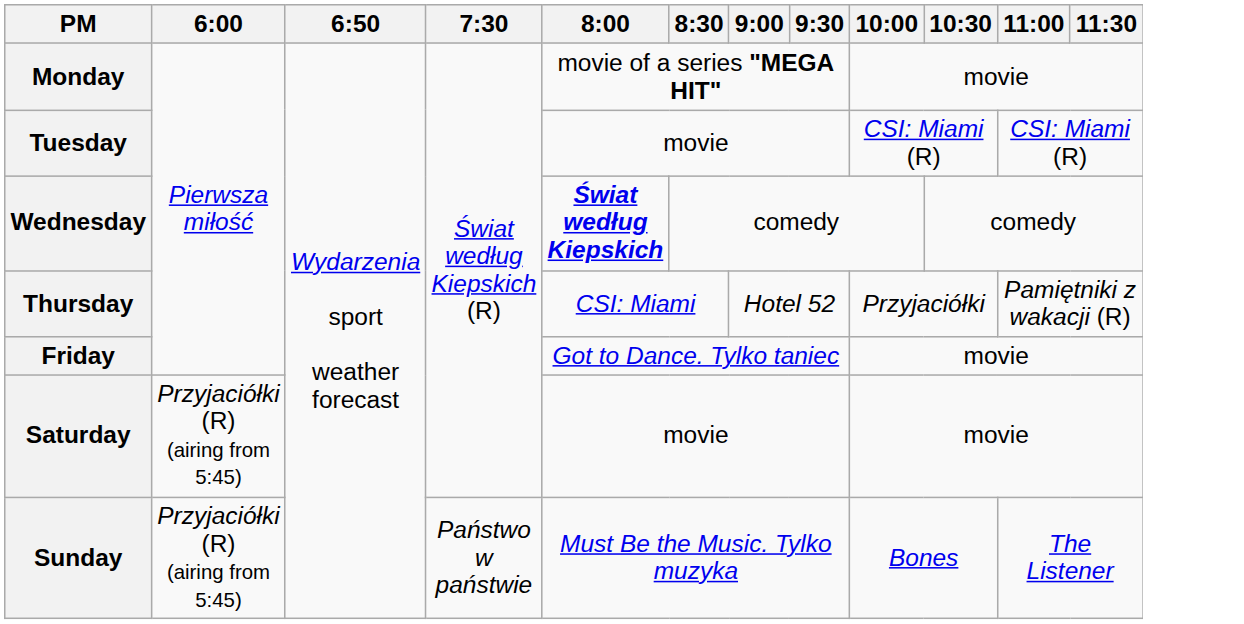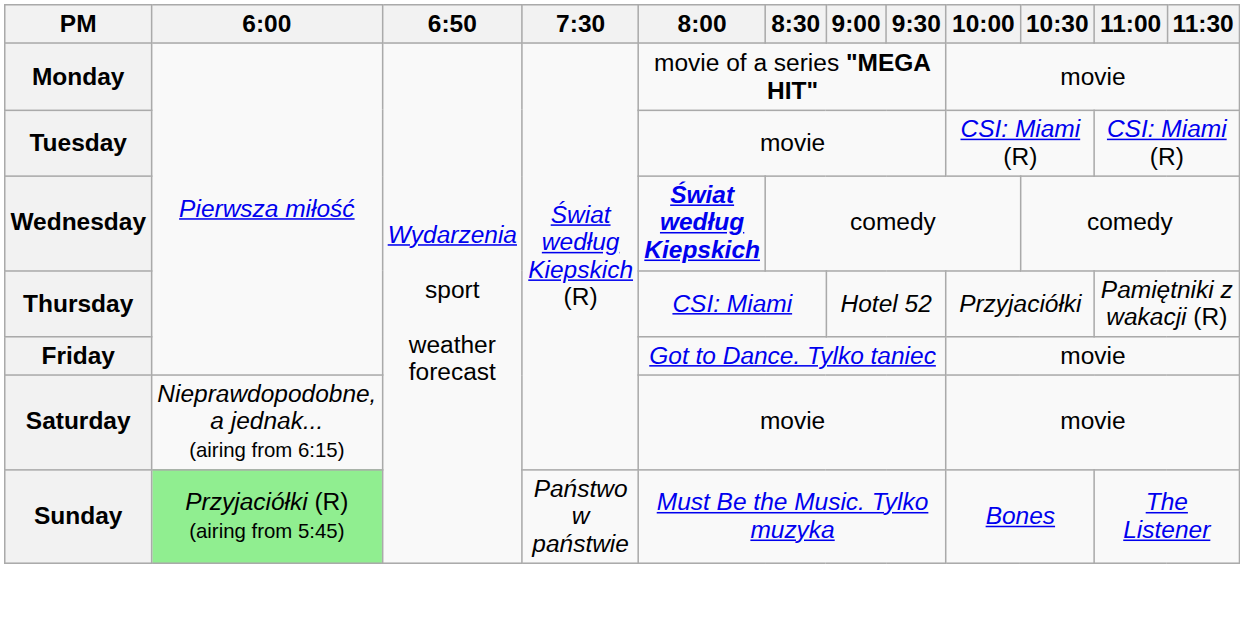Saturday | 6:00: Przyjaciółki (R) (airing from 5:45) -> Nieprawdopodobne, a jednak... (airing from 6:15)
Sunday | 6:00: no background -> lightgreen background
